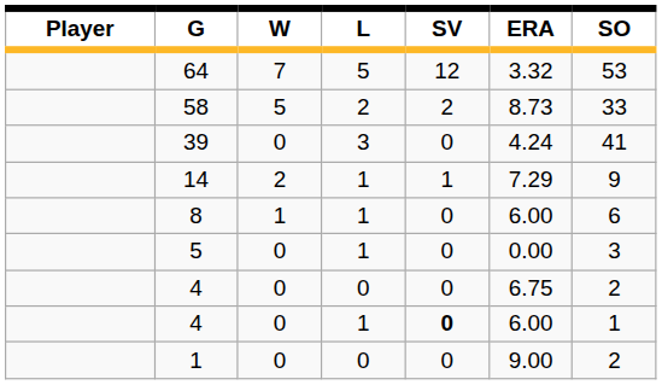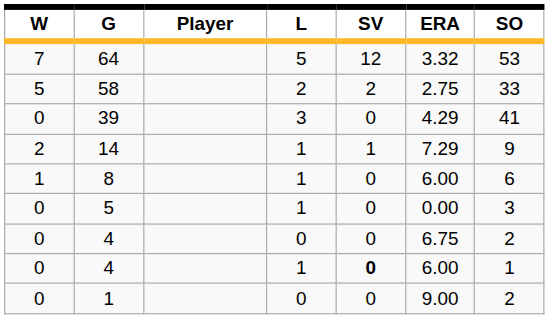columns swapped: Player <-> W
58 | ERA: 8.73 -> 2.75
39 | ERA: 4.24 -> 4.29
